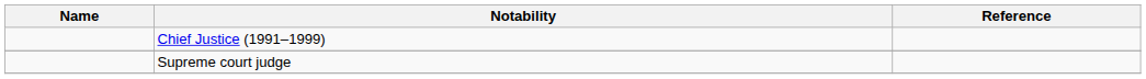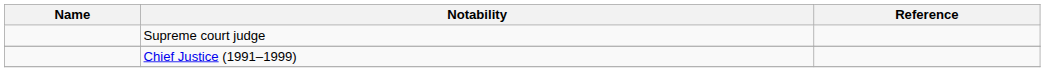rows swapped: Chief Justice (1991–1999) <-> Supreme court judge
